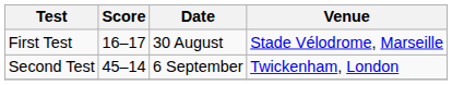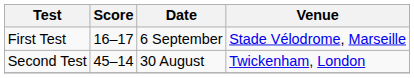First Test | Date: 30 August -> 6 September
Second Test | Date: 6 September -> 30 August
